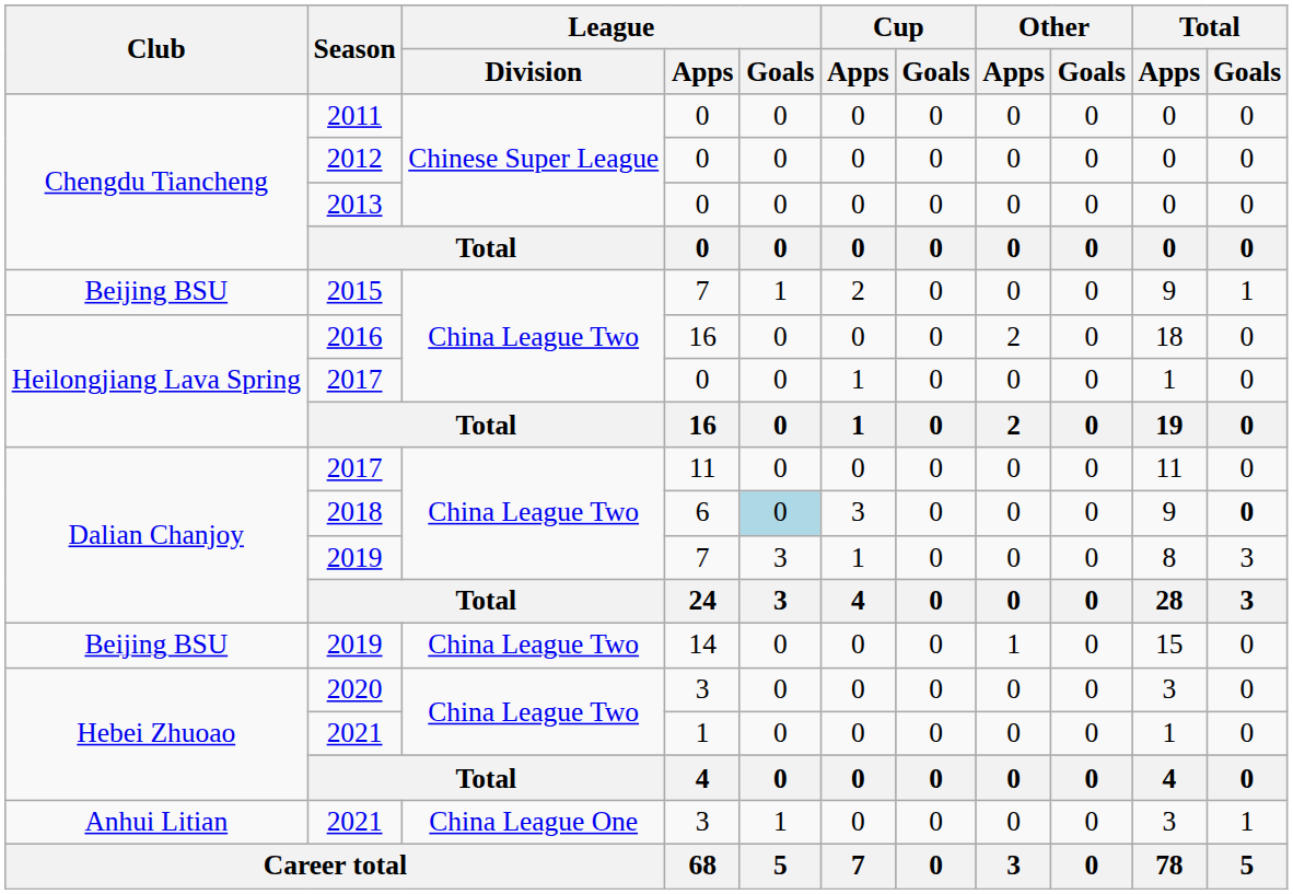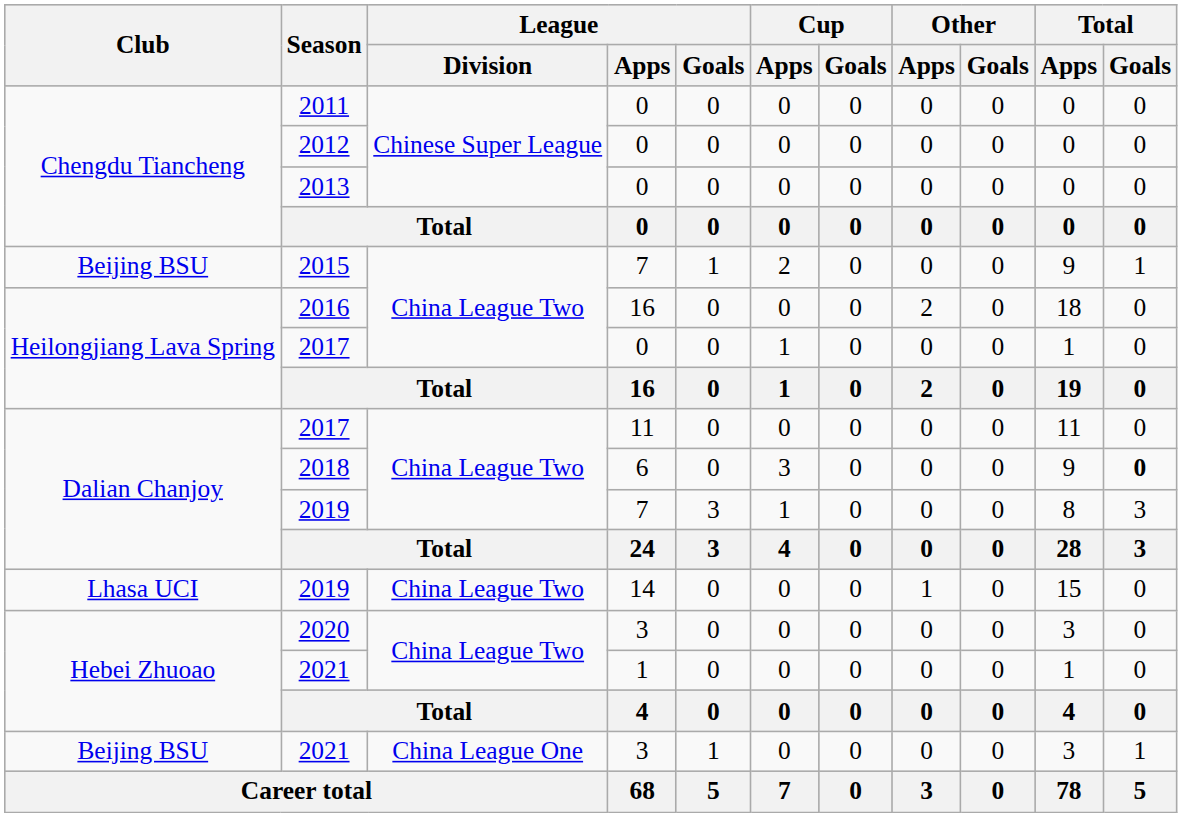2018 | League / Goals: lightblue background -> no background
2019 / 14 | Club: Beijing BSU -> Lhasa UCI
2021 / 3 | Club: Anhui Litian -> Beijing BSU
